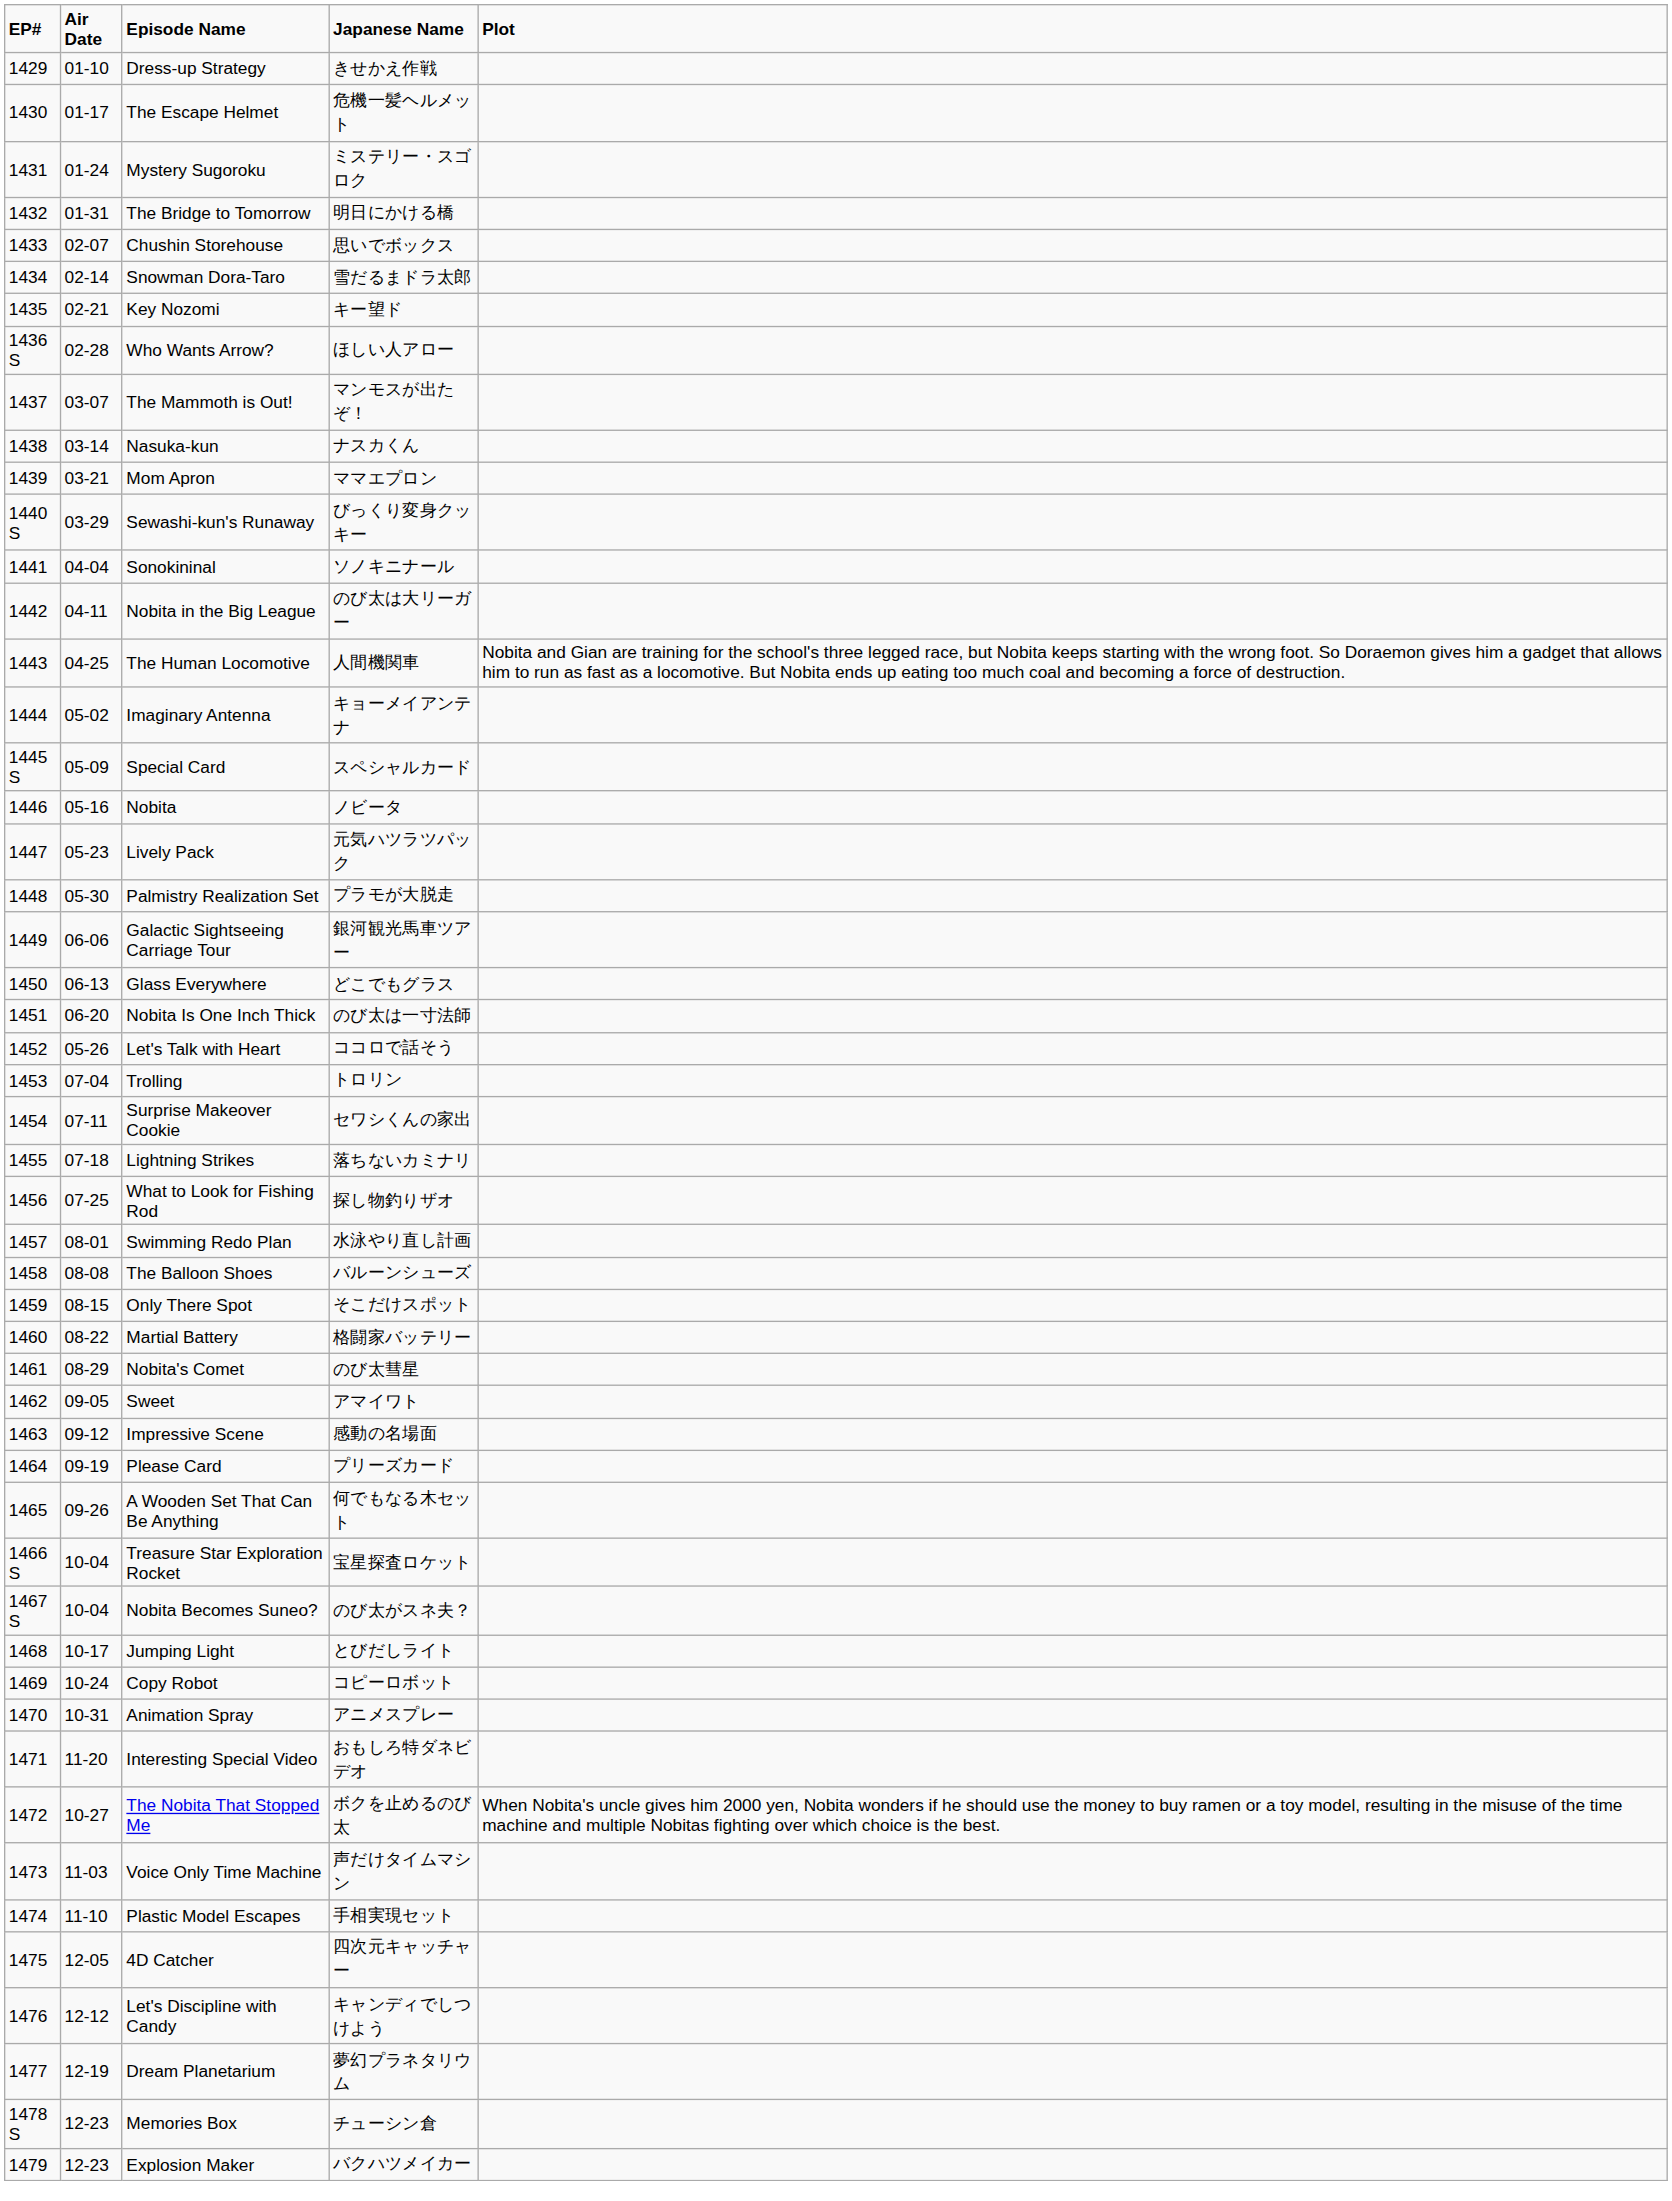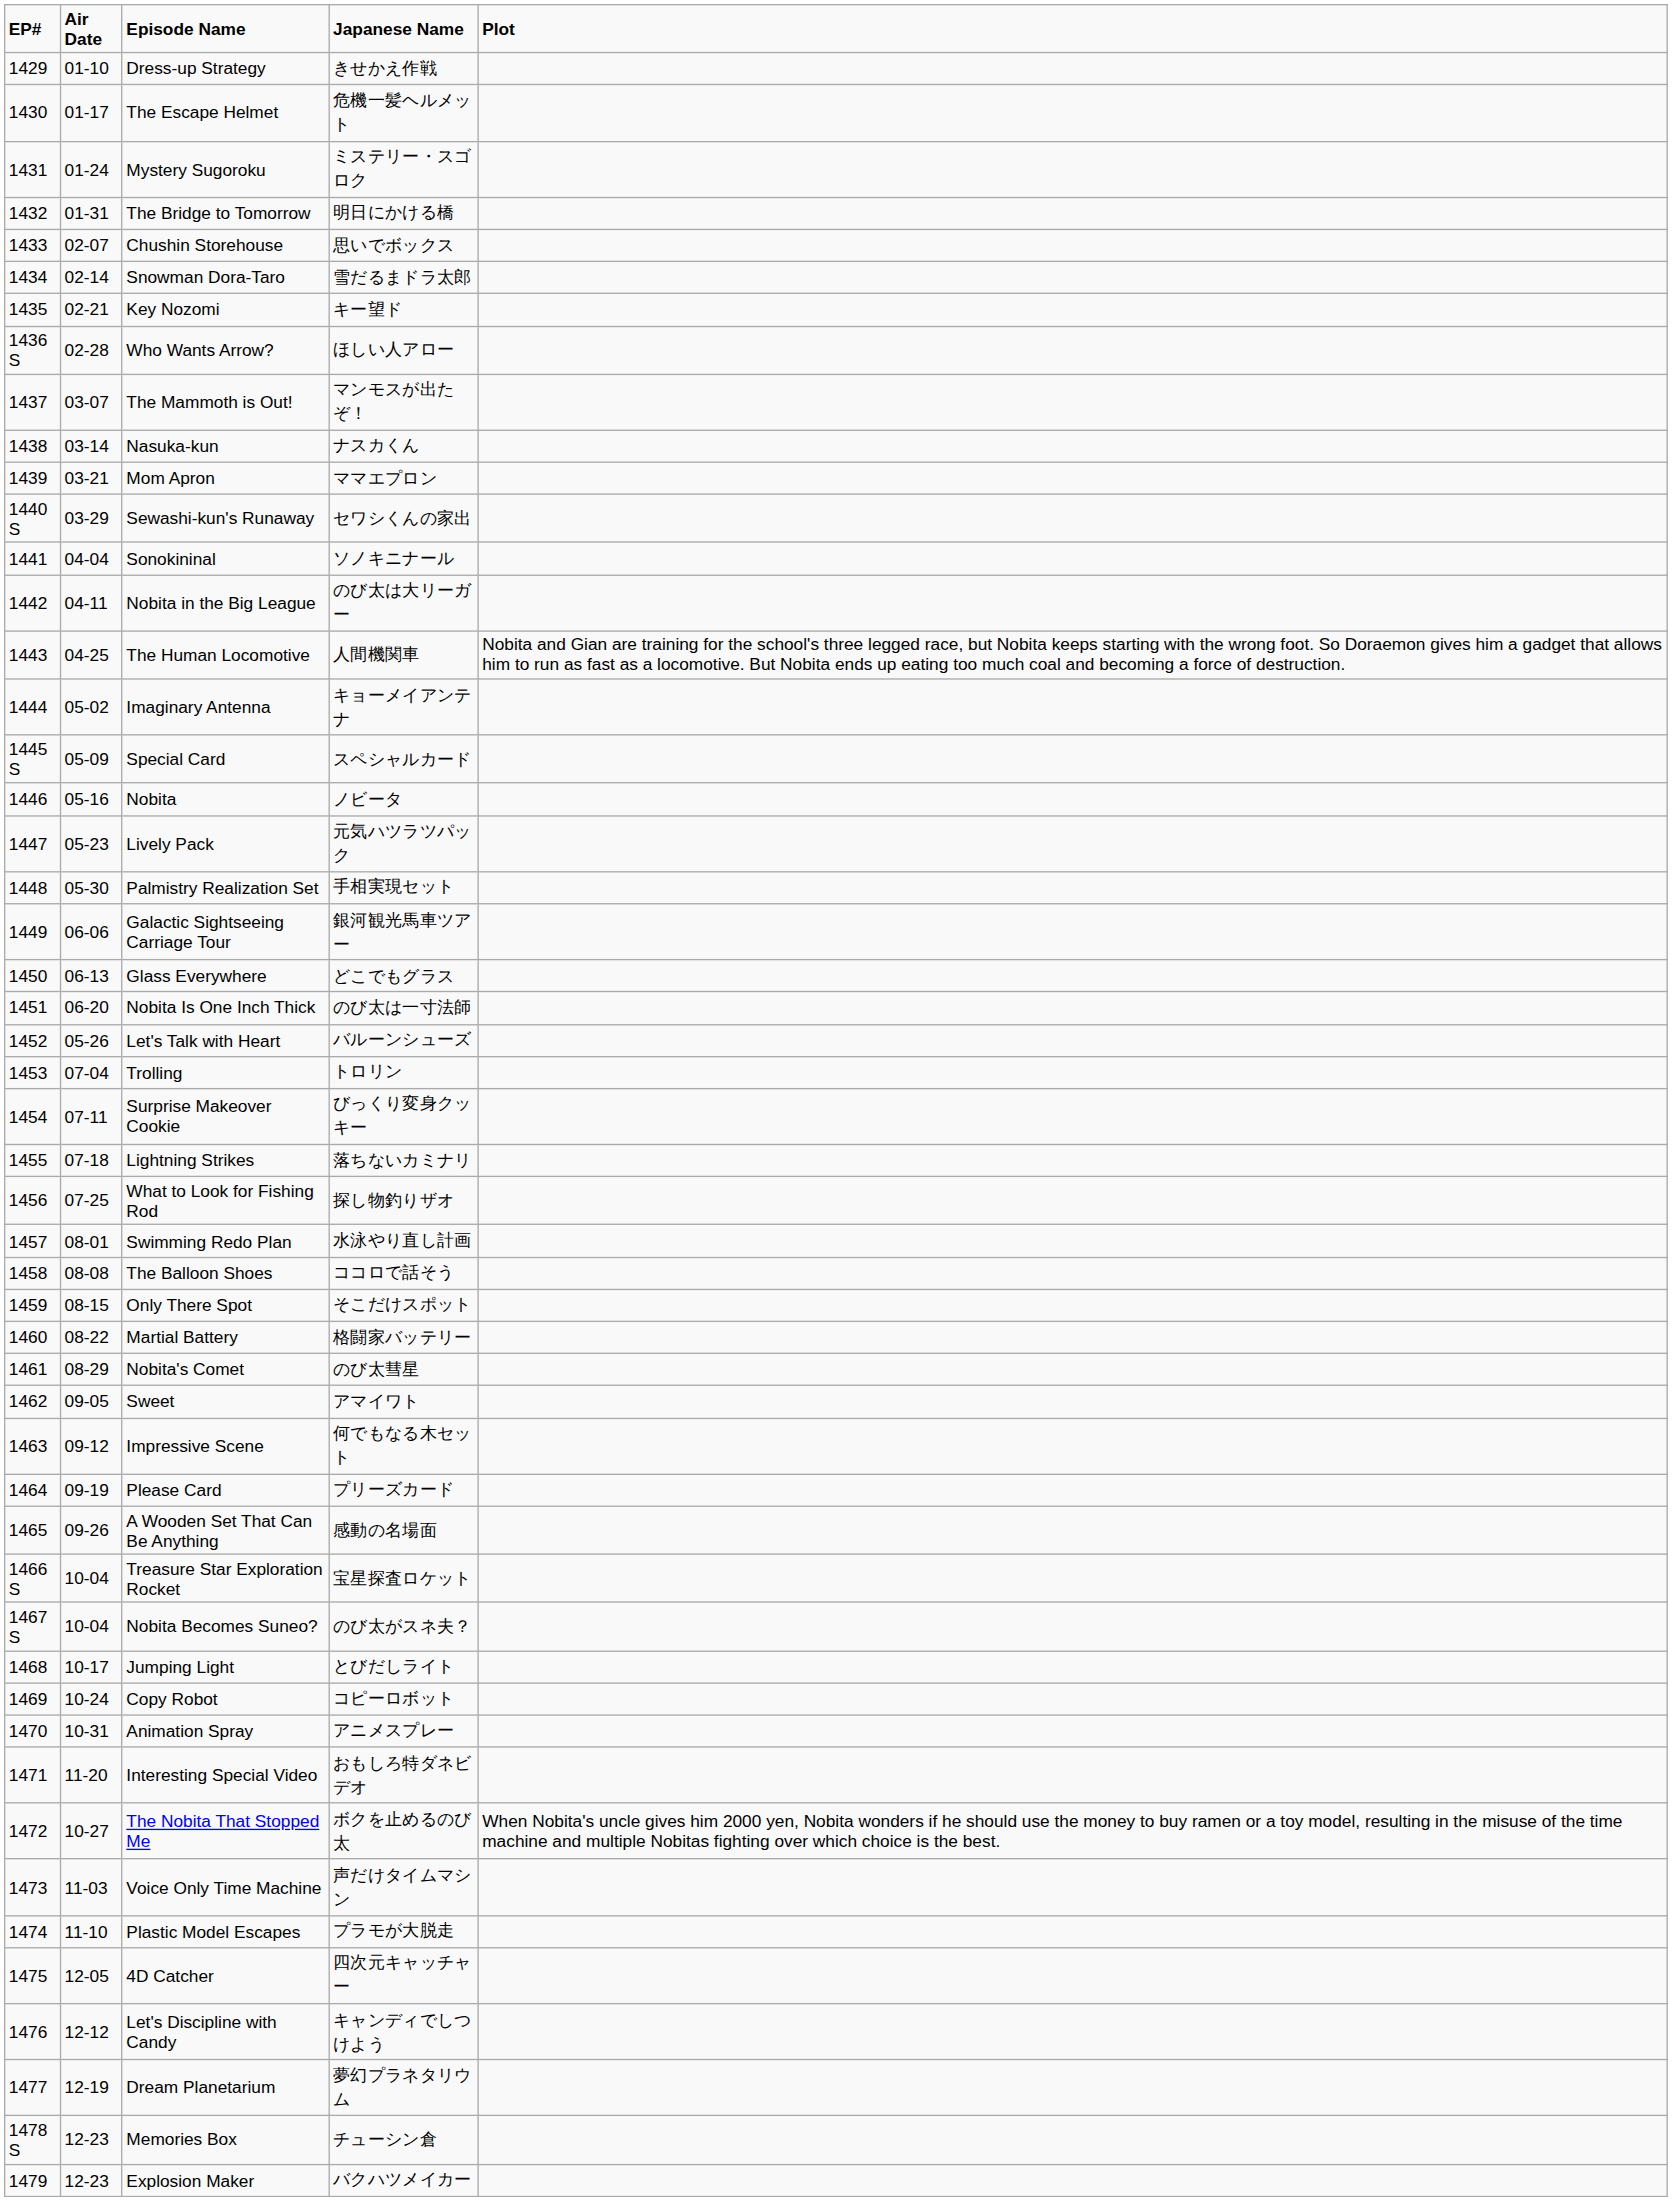Sewashi-kun's Runaway | Japanese Name: びっくり変身クッキー -> セワシくんの家出
Palmistry Realization Set | Japanese Name: プラモが大脱走 -> 手相実現セット
Let's Talk with Heart | Japanese Name: ココロで話そう -> バルーンシューズ
Surprise Makeover Cookie | Japanese Name: セワシくんの家出 -> びっくり変身クッキー
The Balloon Shoes | Japanese Name: バルーンシューズ -> ココロで話そう
Impressive Scene | Japanese Name: 感動の名場面 -> 何でもなる木セット
A Wooden Set That Can Be Anything | Japanese Name: 何でもなる木セット -> 感動の名場面
Plastic Model Escapes | Japanese Name: 手相実現セット -> プラモが大脱走
